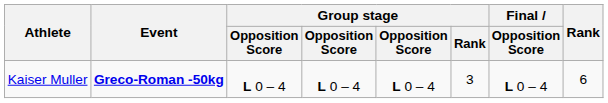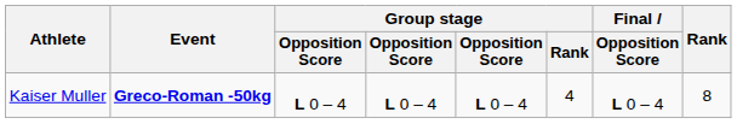Kaiser Muller | Group stage / Rank: 3 -> 4
Kaiser Muller | Rank: 6 -> 8
